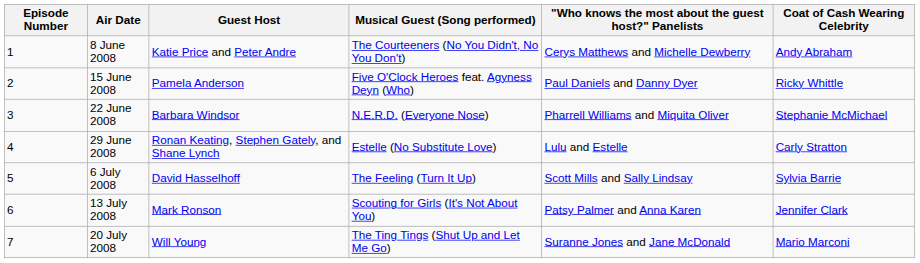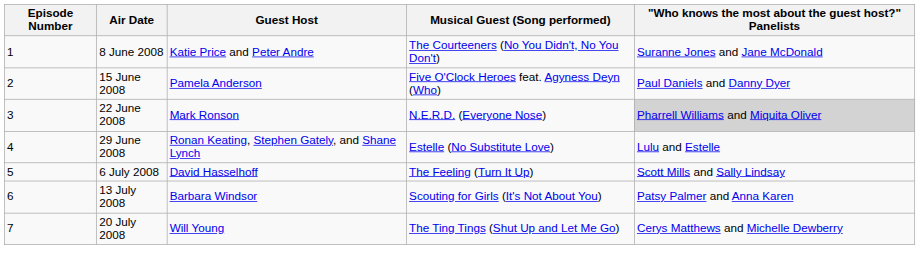- column: Coat of Cash Wearing Celebrity | Andy Abraham | Ricky Whittle | Stephanie McMichael | Carly Stratton | Sylvia Barrie | Jennifer Clark | Mario Marconi
8 June 2008 | "Who knows the most about the guest host?" Panelists: Cerys Matthews and Michelle Dewberry -> Suranne Jones and Jane McDonald
22 June 2008 | Guest Host: Barbara Windsor -> Mark Ronson
22 June 2008 | "Who knows the most about the guest host?" Panelists: no background -> lightgrey background
13 July 2008 | Guest Host: Mark Ronson -> Barbara Windsor
20 July 2008 | "Who knows the most about the guest host?" Panelists: Suranne Jones and Jane McDonald -> Cerys Matthews and Michelle Dewberry
